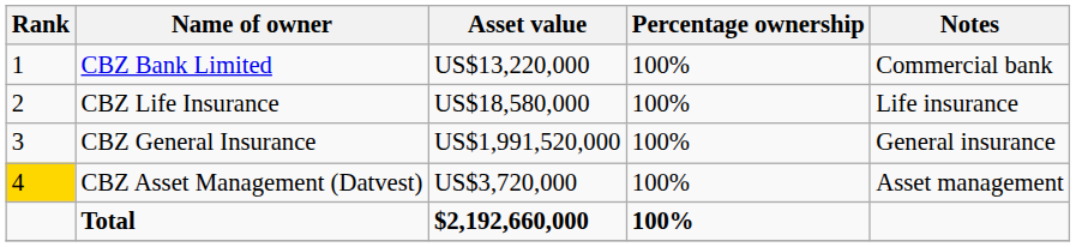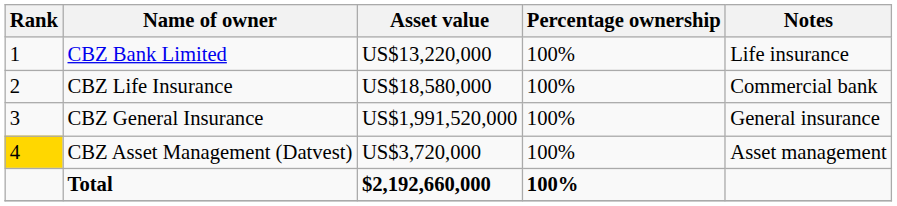CBZ Bank Limited | Notes: Commercial bank -> Life insurance
CBZ Life Insurance | Notes: Life insurance -> Commercial bank
